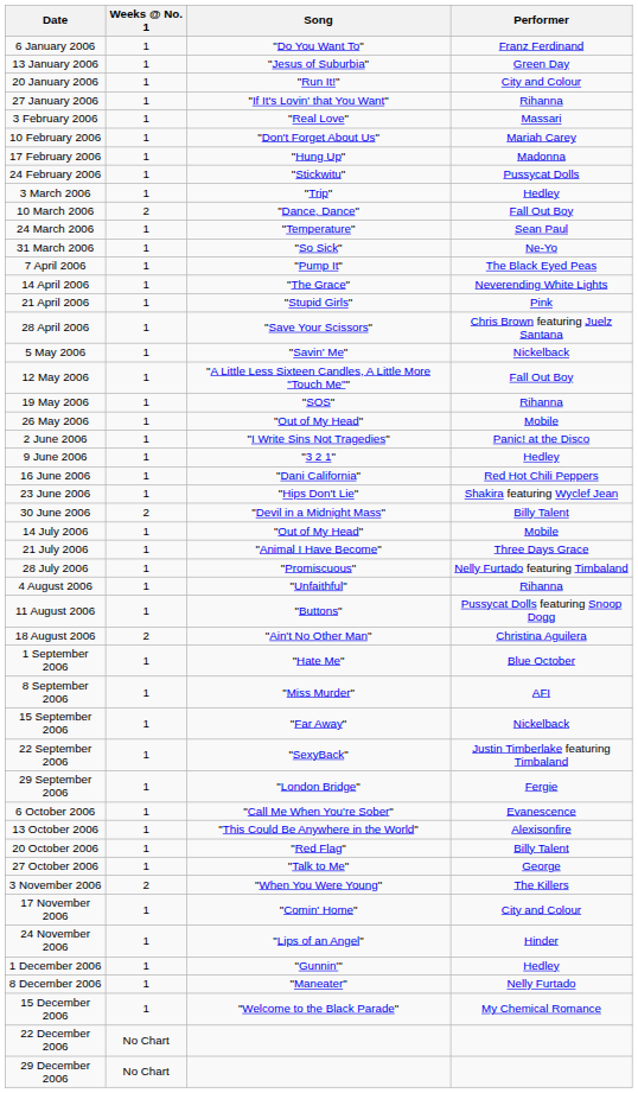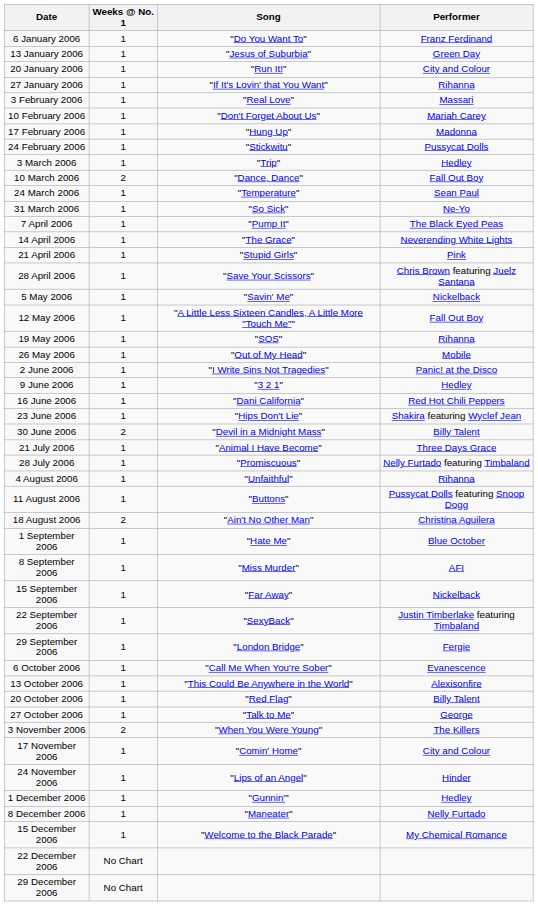- row: 14 July 2006 | 1 | "Out of My Head" | Mobile
